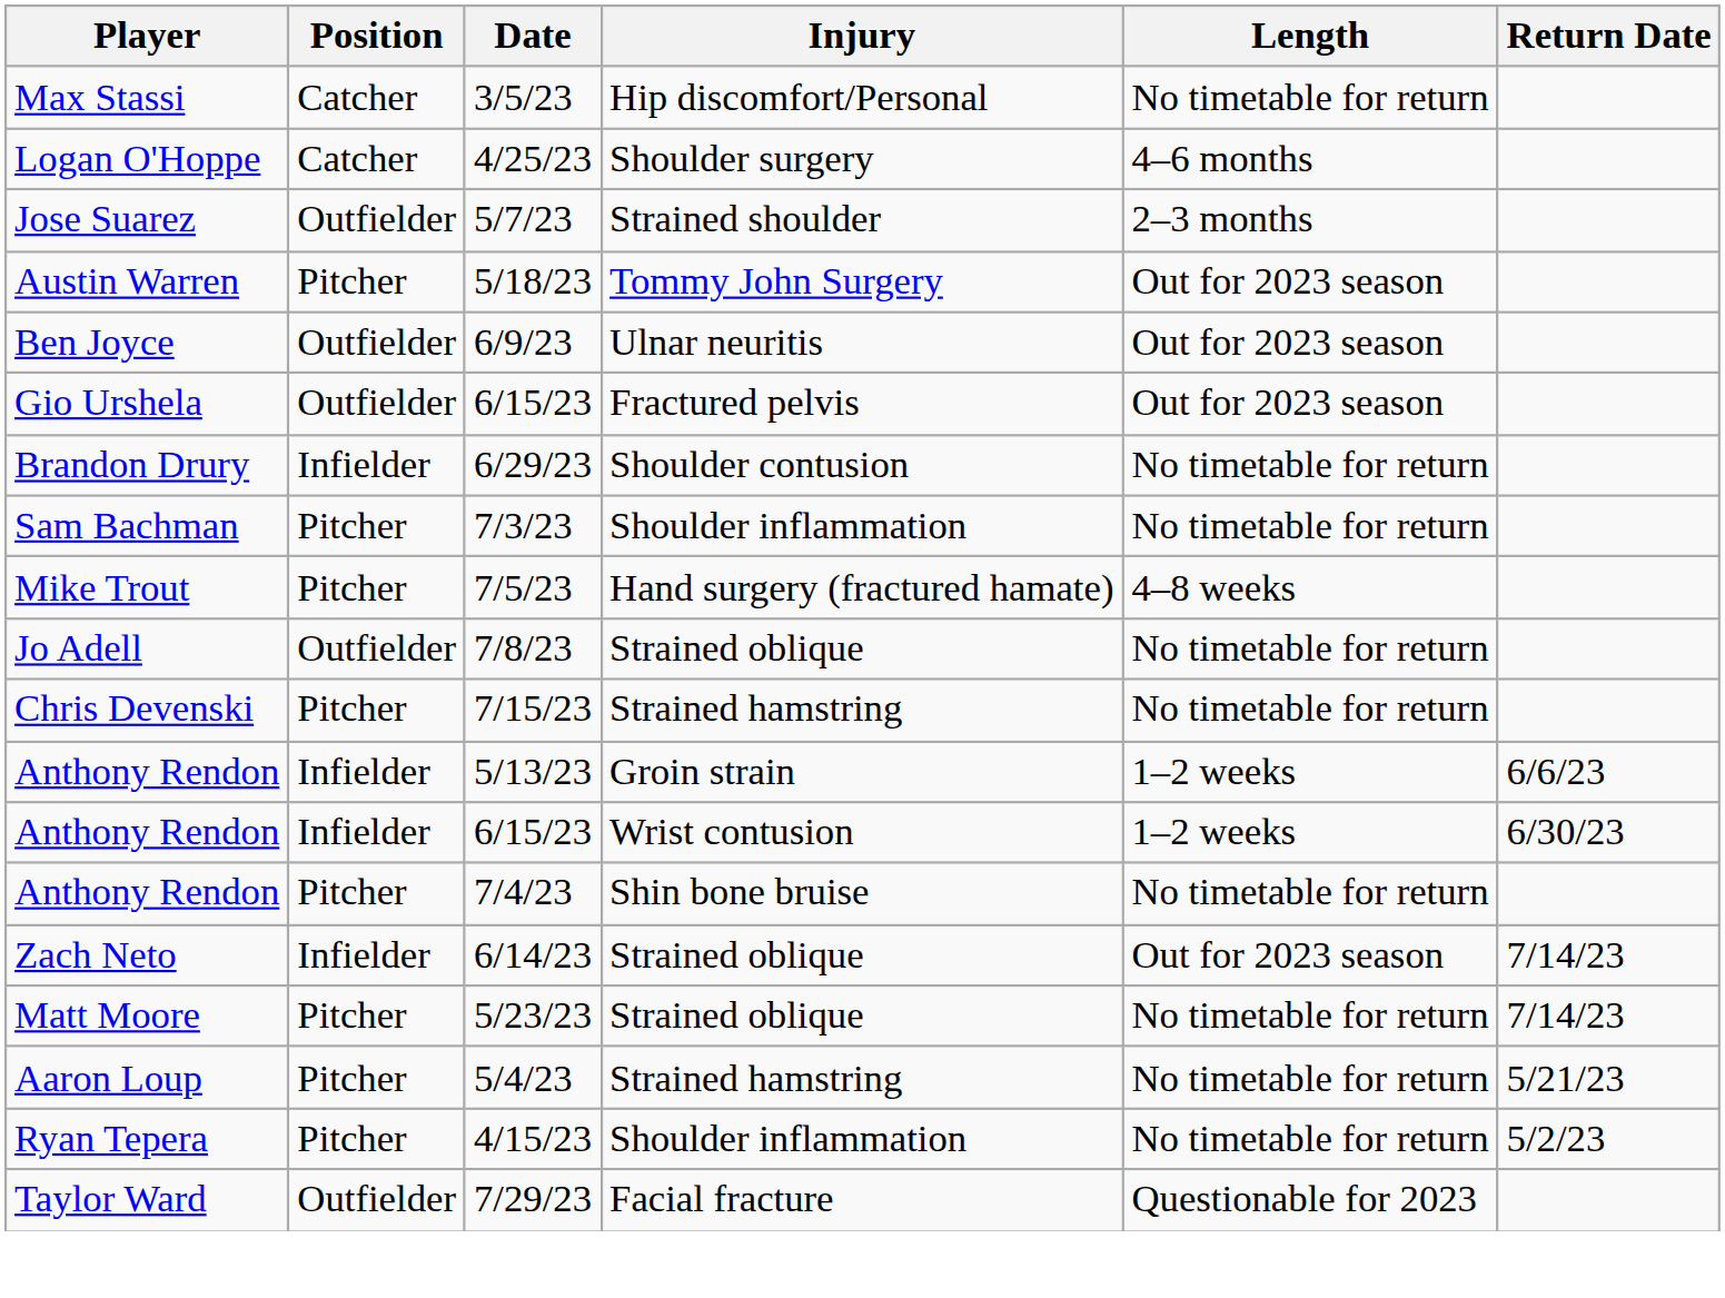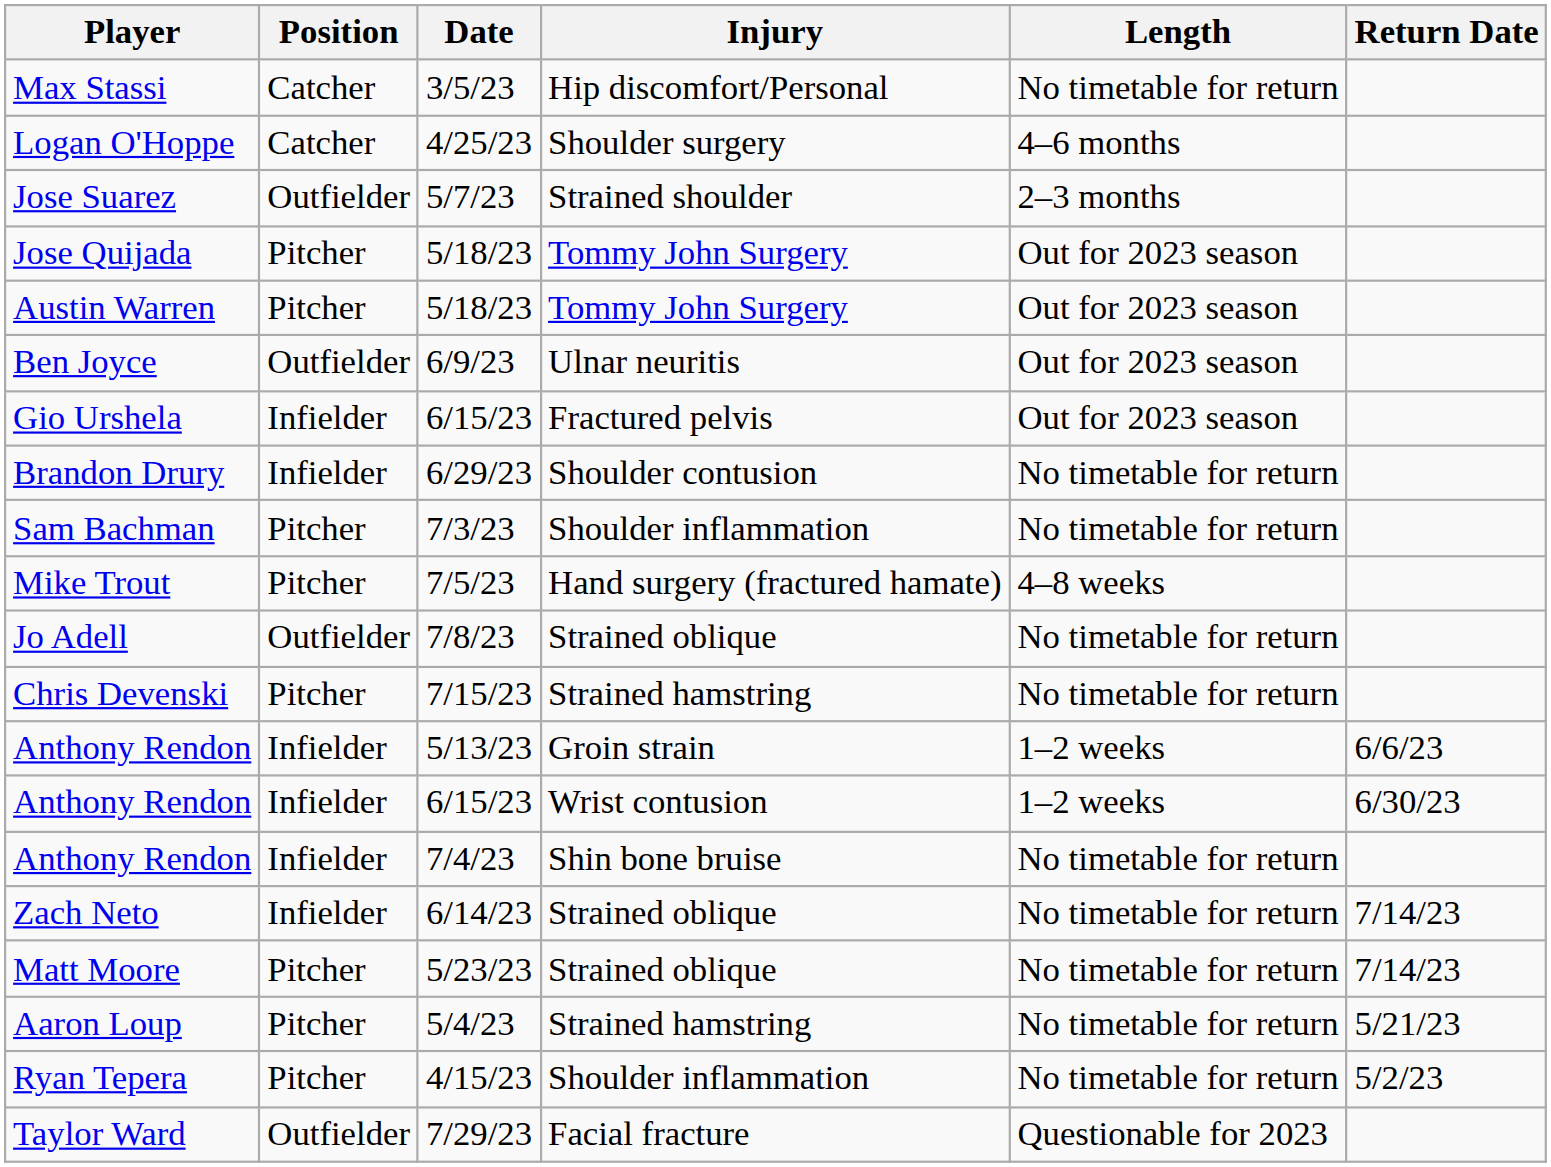+ row: Jose Quijada | Pitcher | 5/18/23 | Tommy John Surgery | Out for 2023 season
Gio Urshela | Position: Outfielder -> Infielder
Anthony Rendon / 7/4/23 | Position: Pitcher -> Infielder
Zach Neto | Length: Out for 2023 season -> No timetable for return
